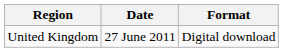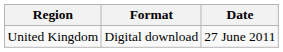columns swapped: Date <-> Format
